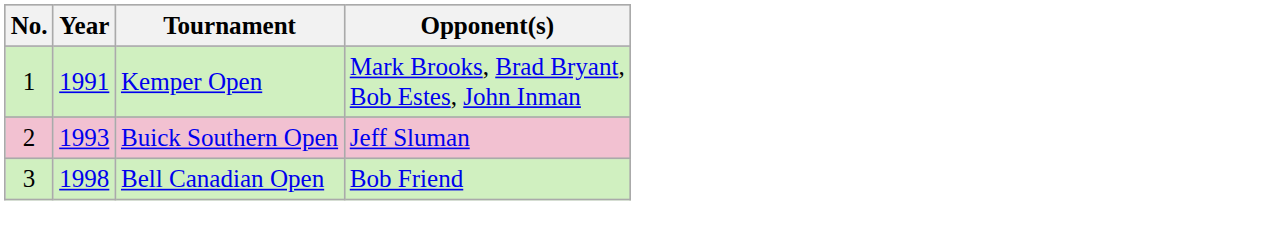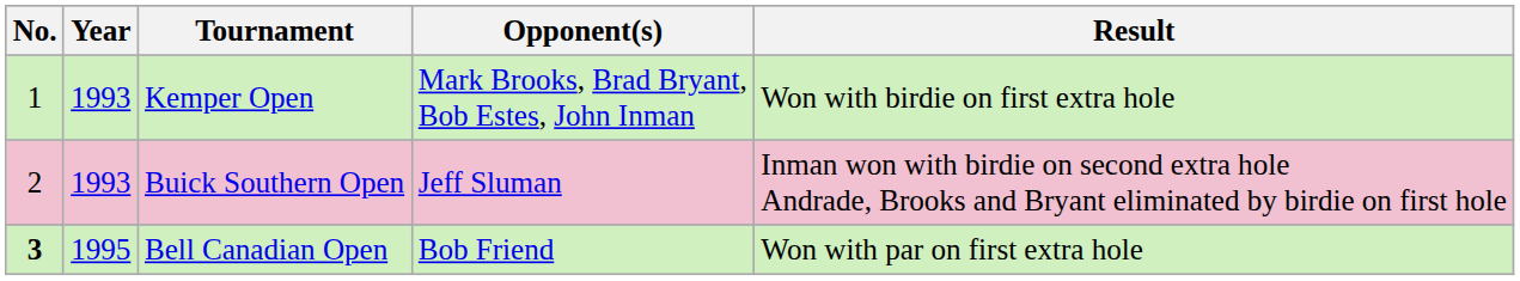+ column: Result | Won with birdie on first extra hole | Inman won with birdie on second extra hole Andrade, Brooks and Bryant eliminated by birdie on first hole | Won with par on first extra hole
Kemper Open | Year: 1991 -> 1993
Bell Canadian Open | No.: normal -> bold
Bell Canadian Open | Year: 1998 -> 1995
